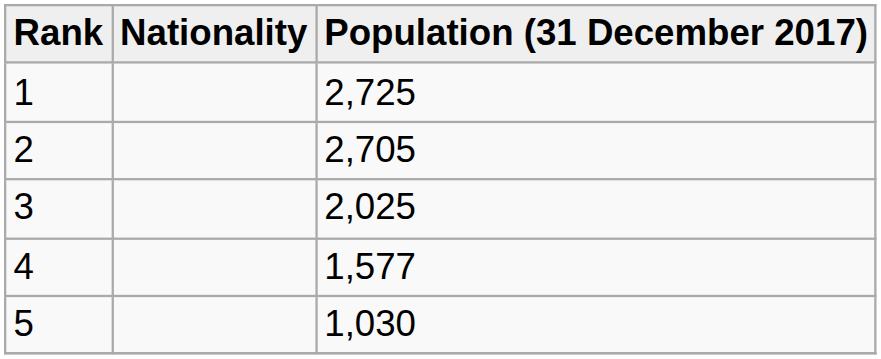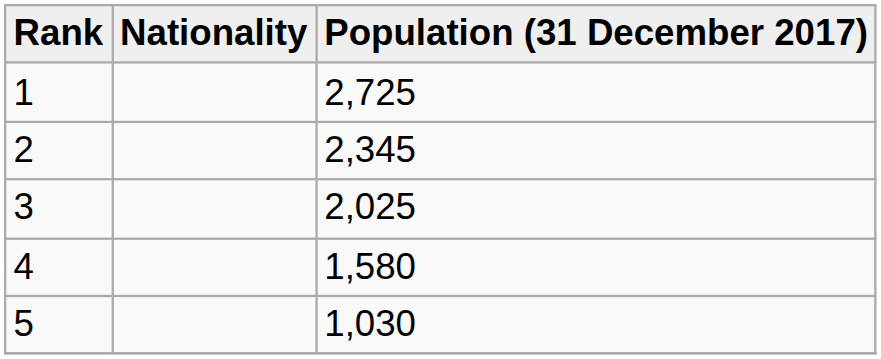2 | Population (31 December 2017): 2,705 -> 2,345
4 | Population (31 December 2017): 1,577 -> 1,580
